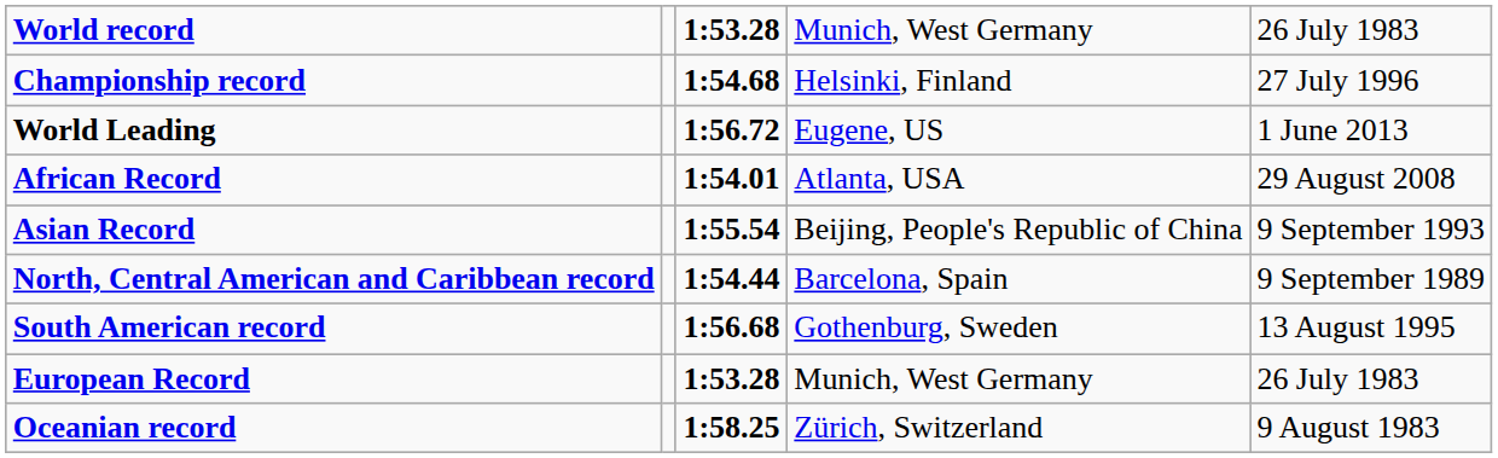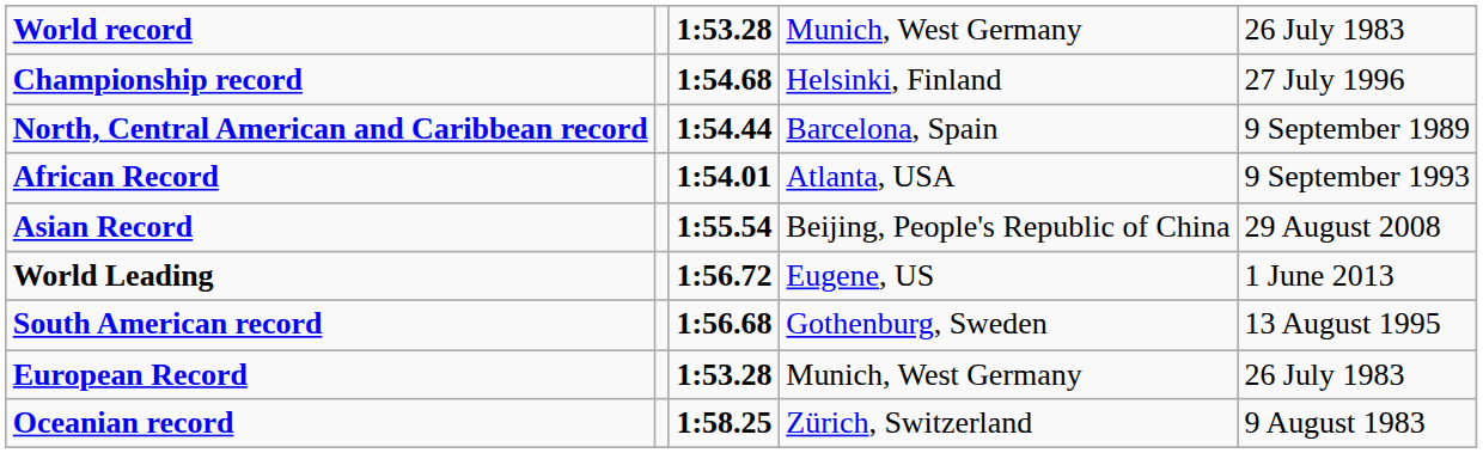rows swapped: World Leading <-> North, Central American and Caribbean record
African Record | column 5: 29 August 2008 -> 9 September 1993
Asian Record | column 5: 9 September 1993 -> 29 August 2008
